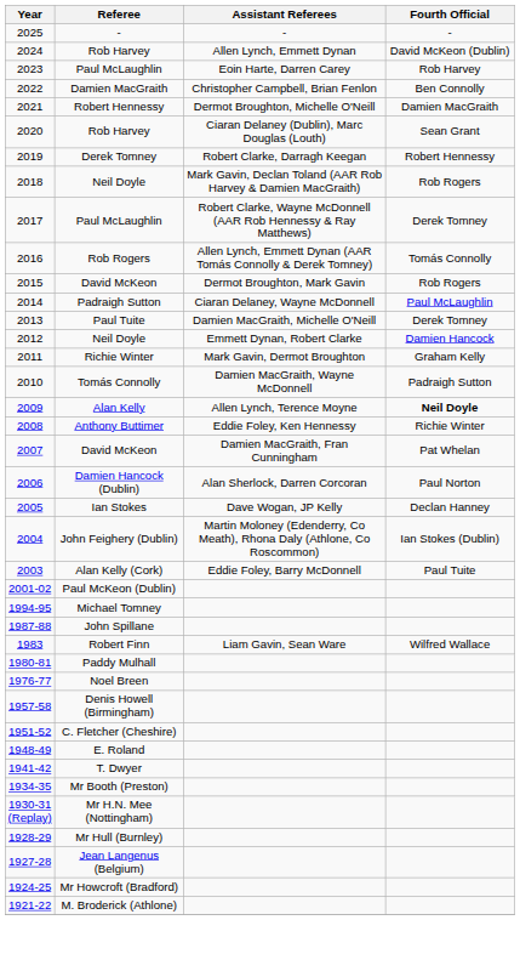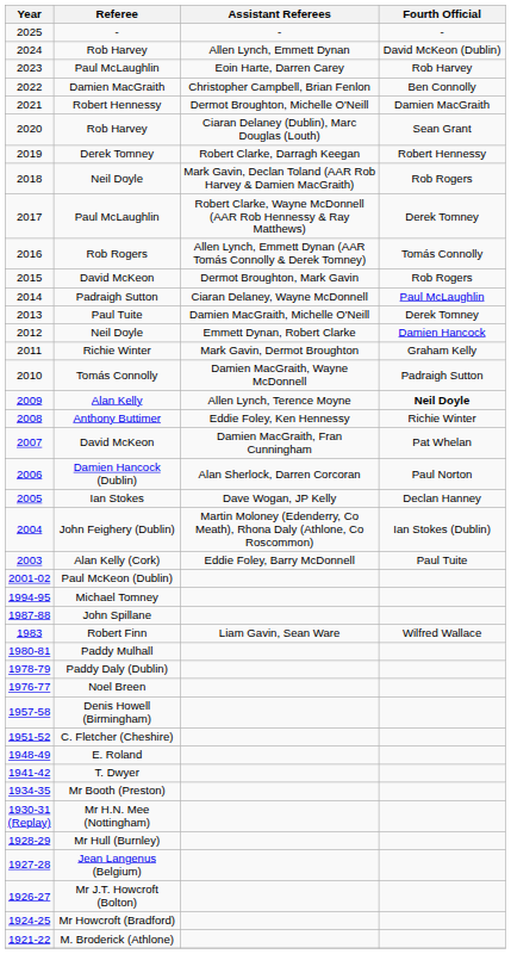+ row: 1978-79 | Paddy Daly (Dublin)
+ row: 1926-27 | Mr J.T. Howcroft (Bolton)
